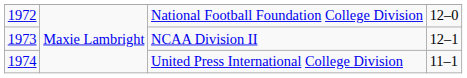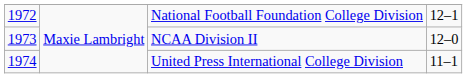National Football Foundation College Division | column 4: 12–0 -> 12–1
NCAA Division II | column 4: 12–1 -> 12–0
